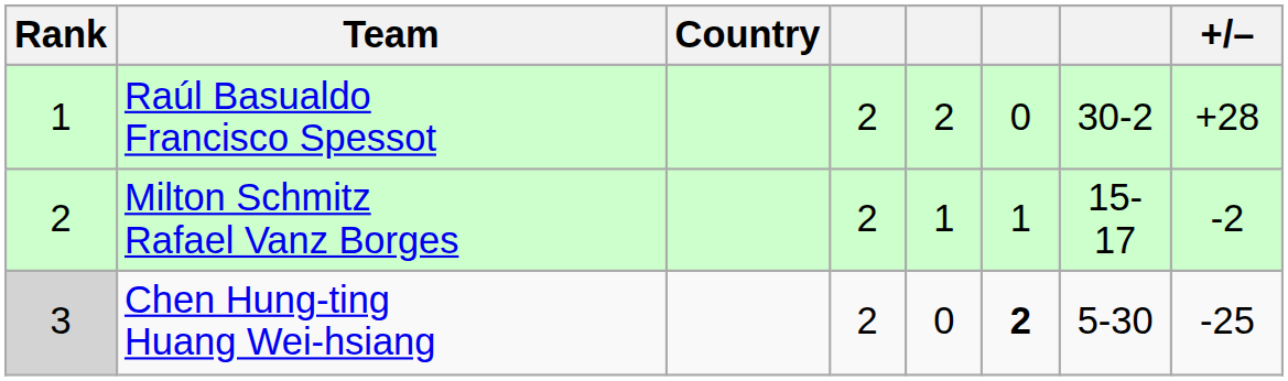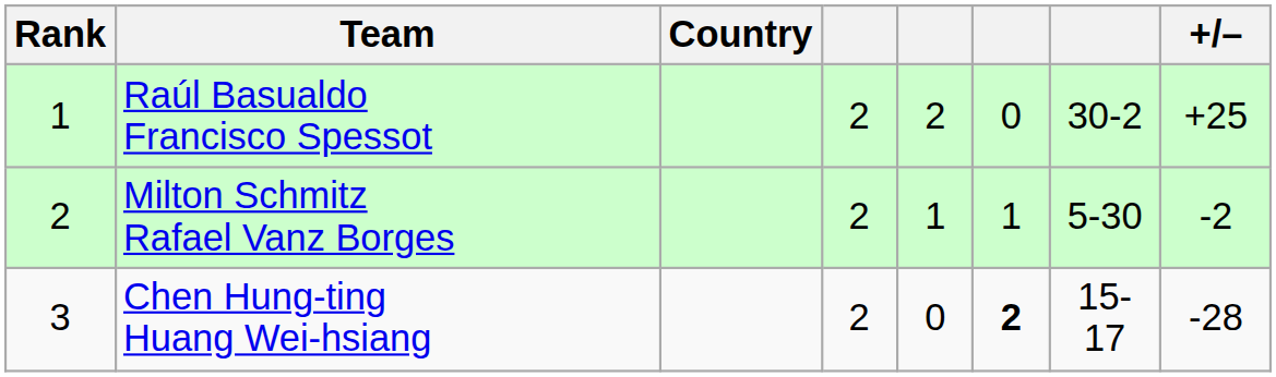Raúl Basualdo Francisco Spessot | +/–: +28 -> +25
Milton Schmitz Rafael Vanz Borges | column 7: 15-17 -> 5-30
Chen Hung-ting Huang Wei-hsiang | Rank: lightgrey background -> no background
Chen Hung-ting Huang Wei-hsiang | column 7: 5-30 -> 15-17
Chen Hung-ting Huang Wei-hsiang | +/–: -25 -> -28
